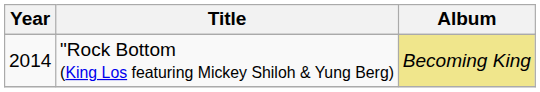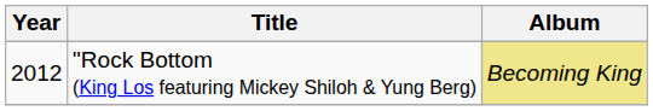"Rock Bottom (King Los featuring Mickey Shiloh & Yung Berg) | Year: 2014 -> 2012
